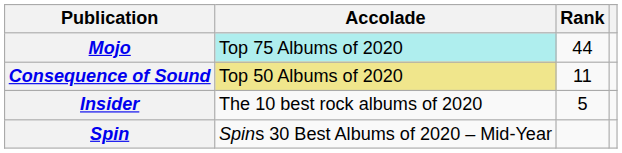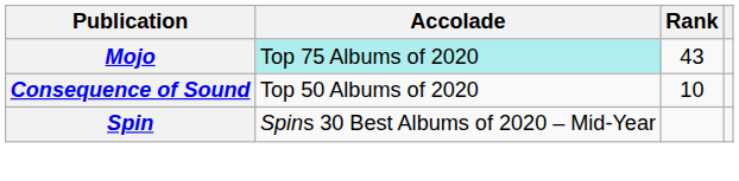Mojo | Rank: 44 -> 43
Consequence of Sound | Accolade: khaki background -> no background
Consequence of Sound | Rank: 11 -> 10
- row: Insider | The 10 best rock albums of 2020 | 5
